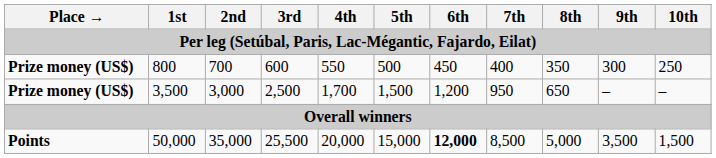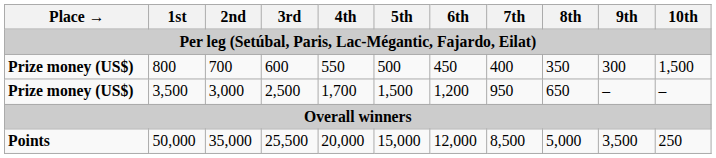800 | 10th: 250 -> 1,500
50,000 | 6th: bold -> normal
50,000 | 10th: 1,500 -> 250
